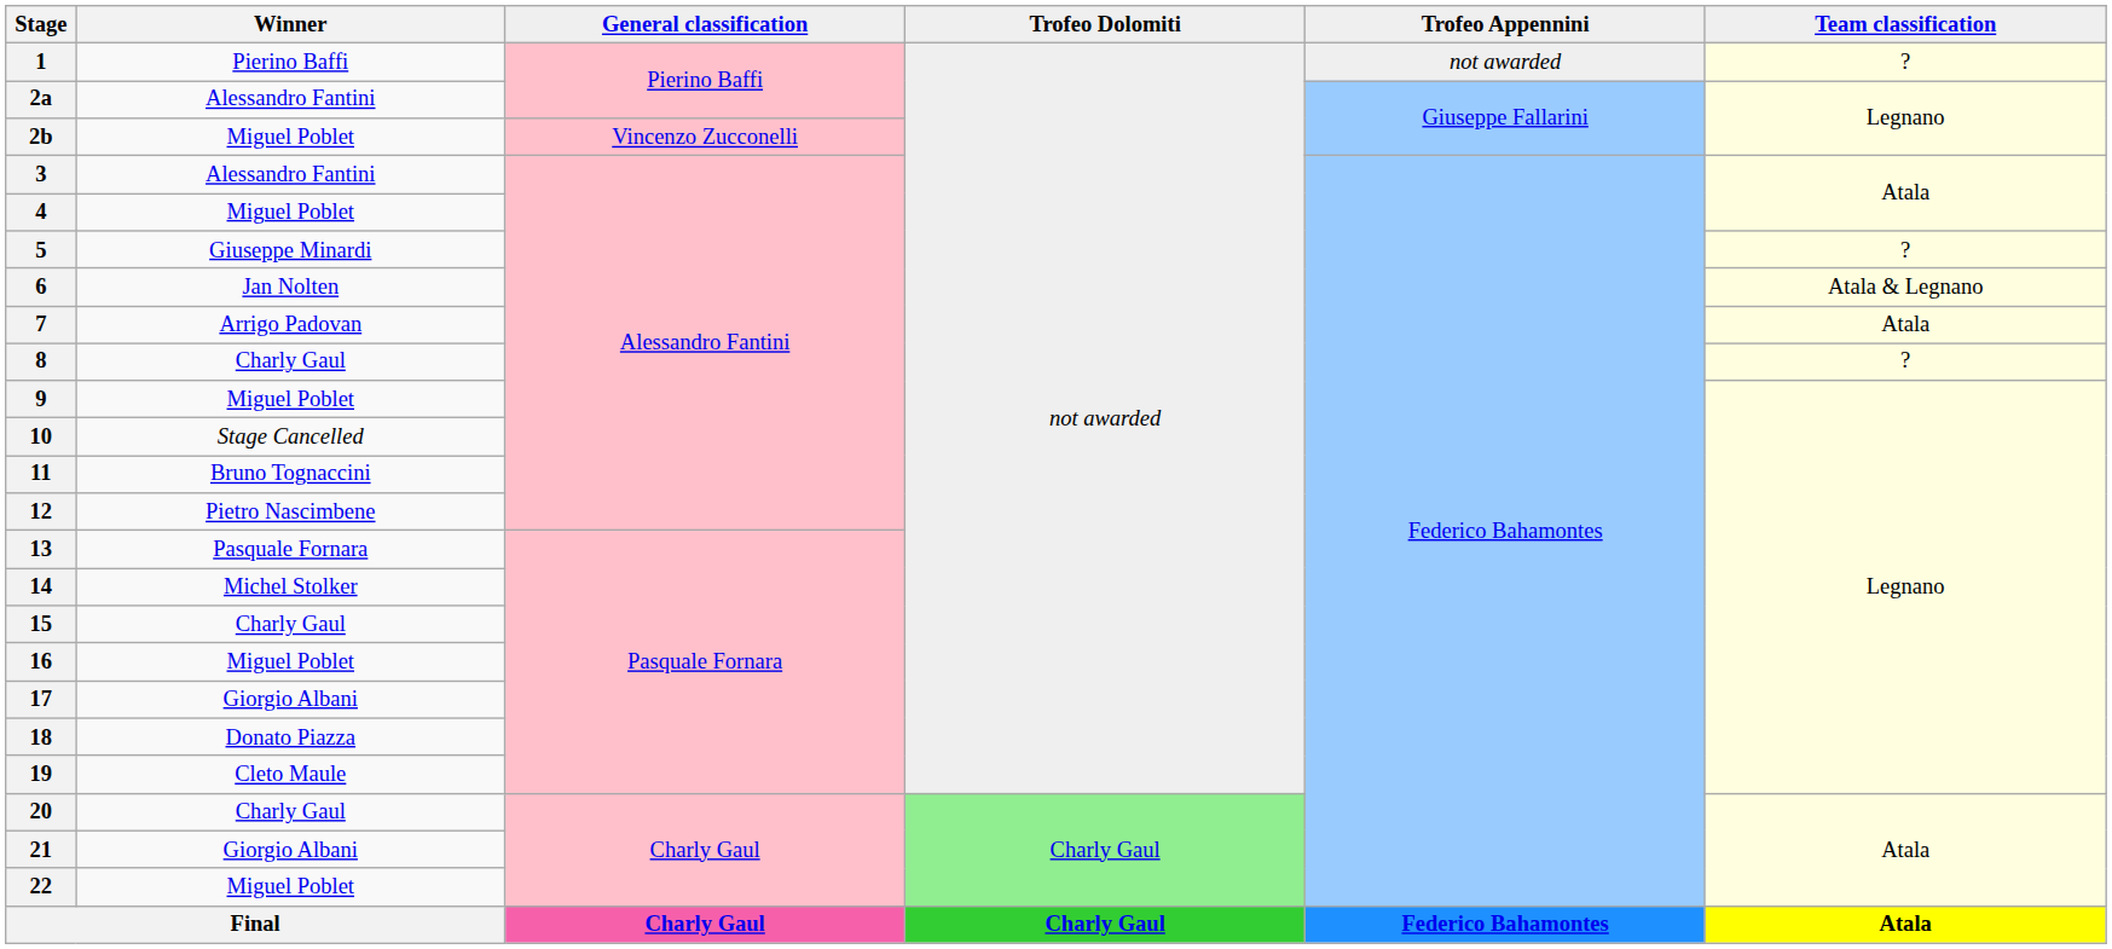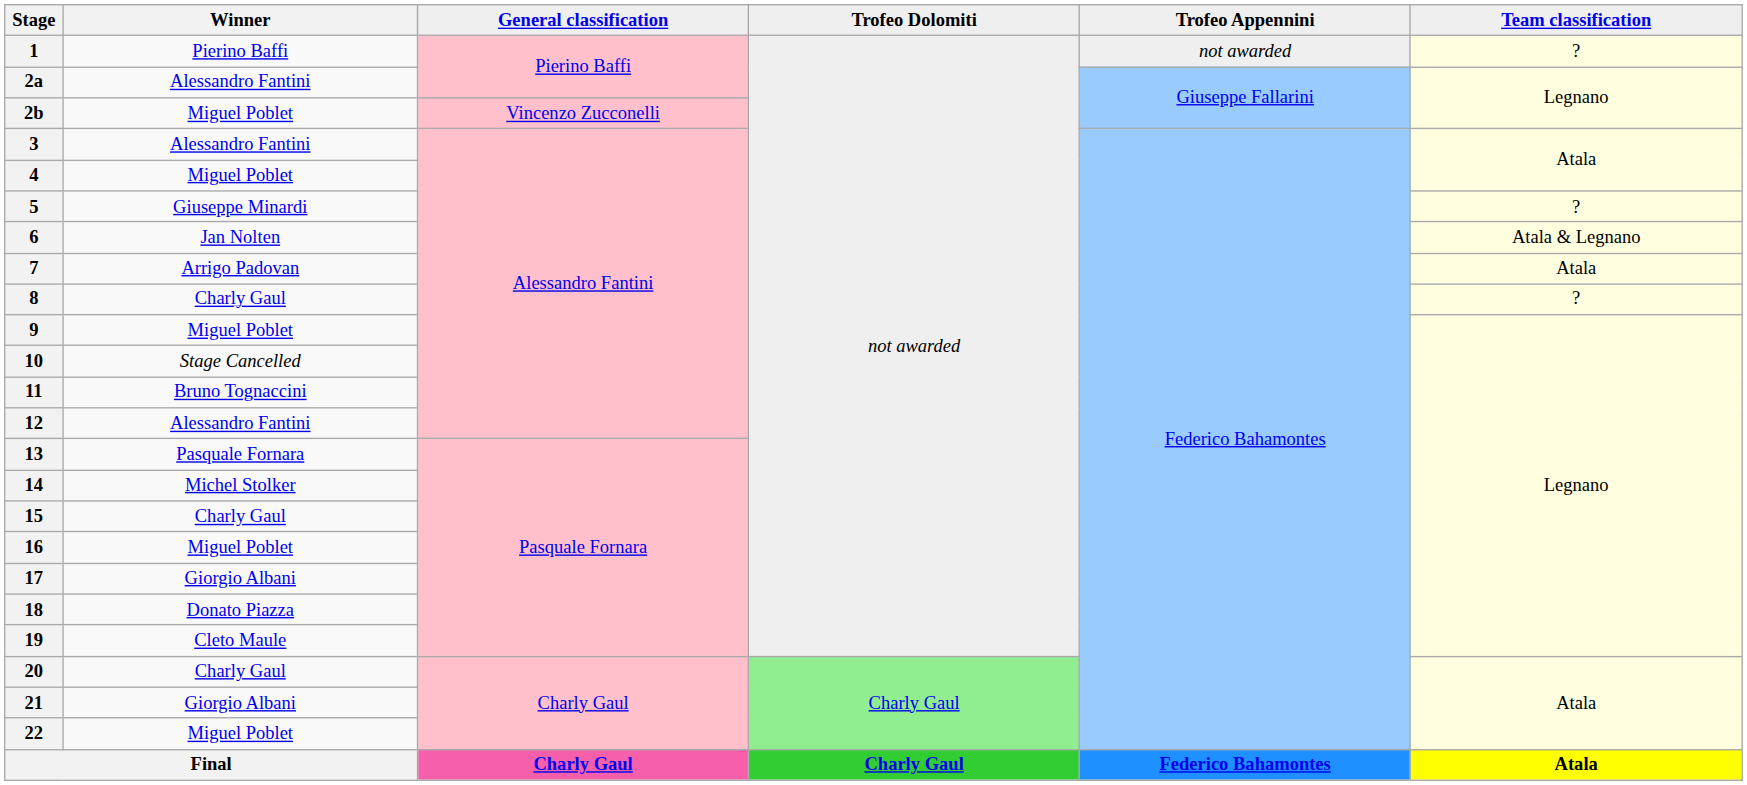12 | Winner: Pietro Nascimbene -> Alessandro Fantini
